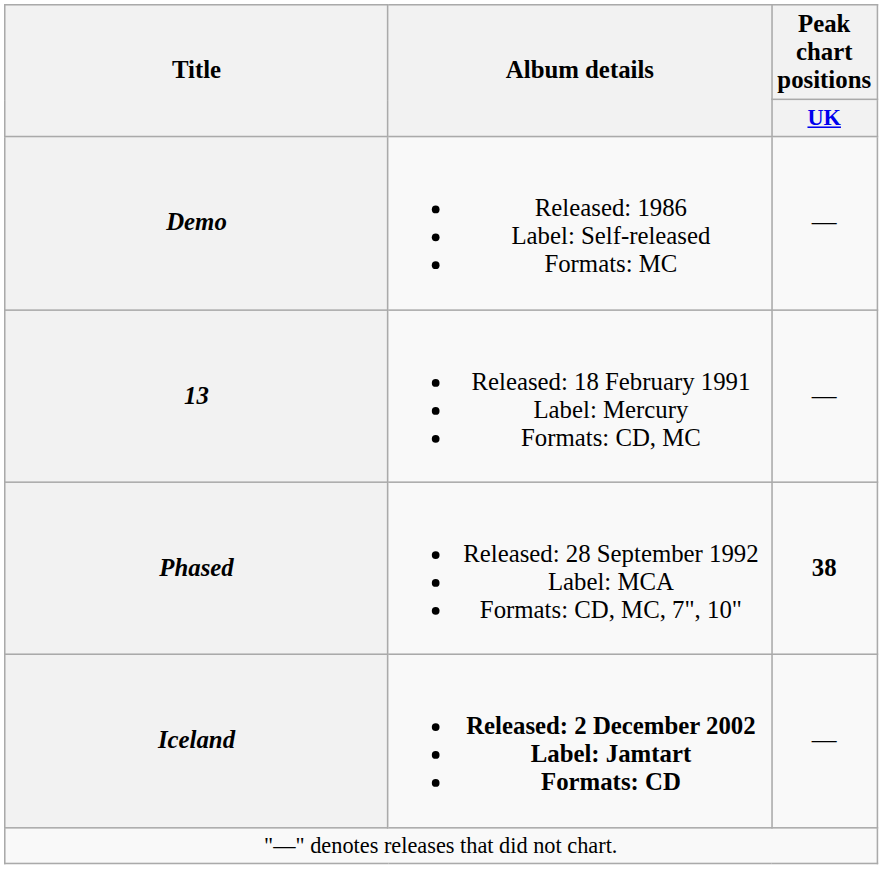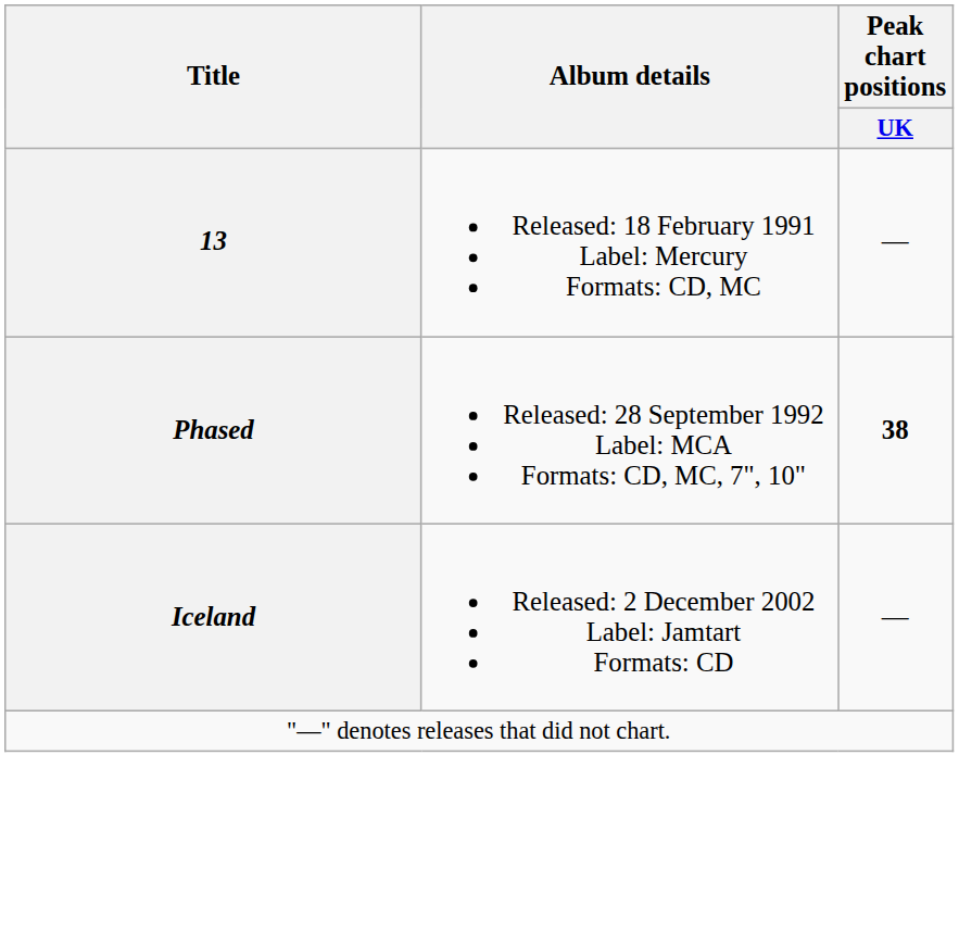- row: Demo | Released: 1986 Label: Self-released Formats: MC | —
Iceland | Album details: bold -> normal
